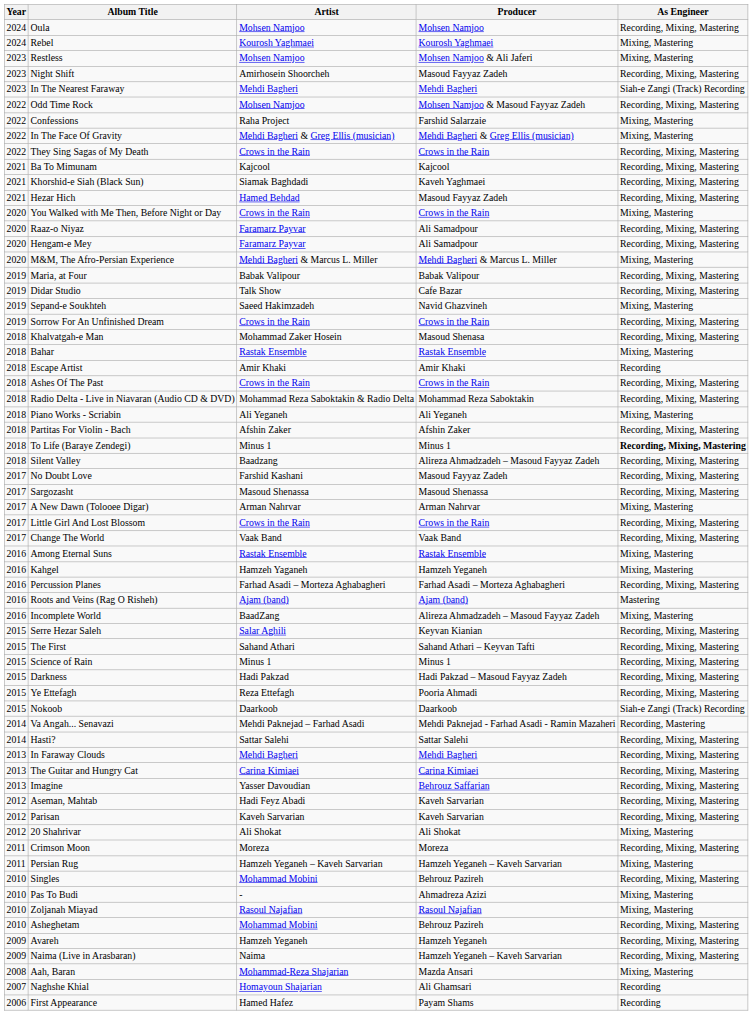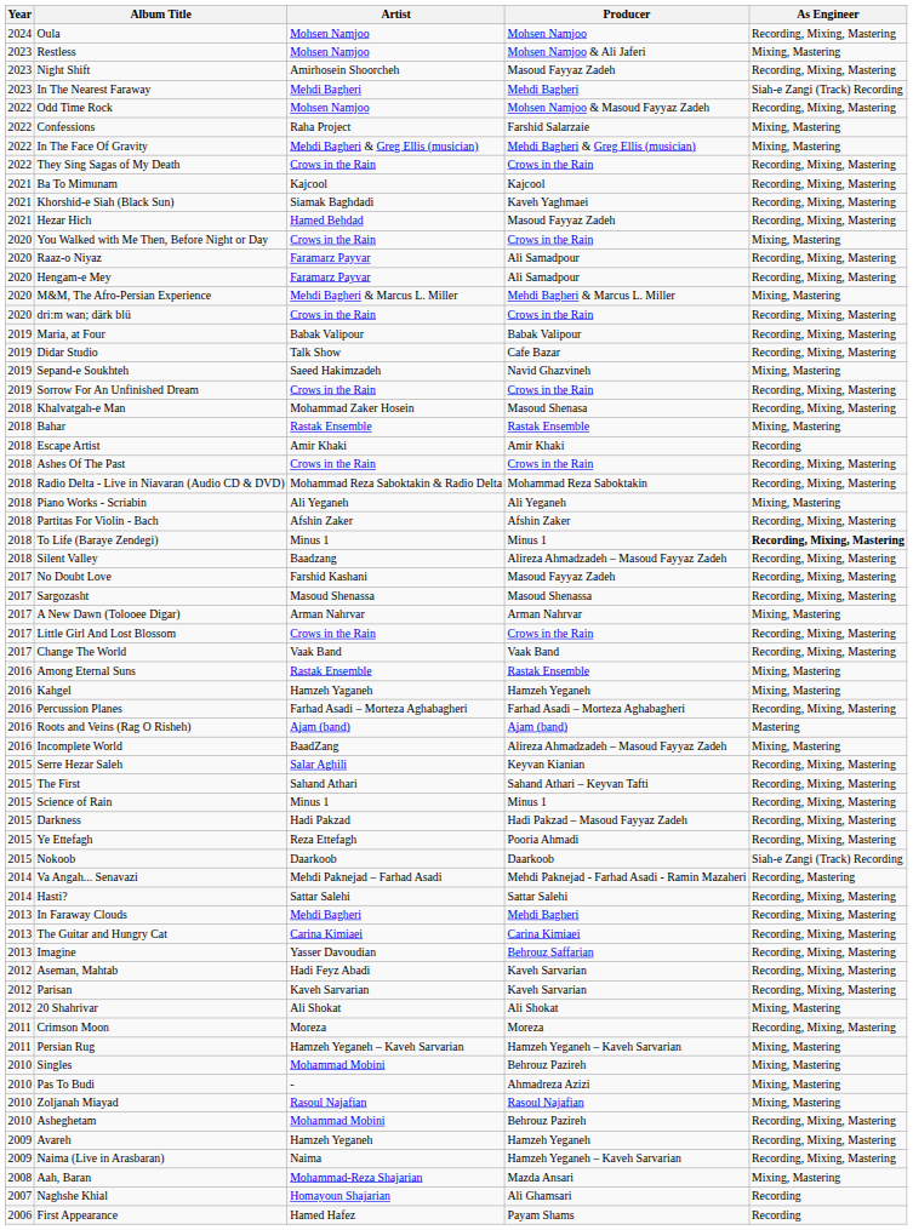- row: 2024 | Rebel | Kourosh Yaghmaei | Kourosh Yaghmaei | Mixing, Mastering
+ row: 2020 | dri:m wan; därk blü | Crows in the Rain | Crows in the Rain | Recording, Mixing, Mastering
Singles | As Engineer: Recording, Mixing, Mastering -> Mixing, Mastering
